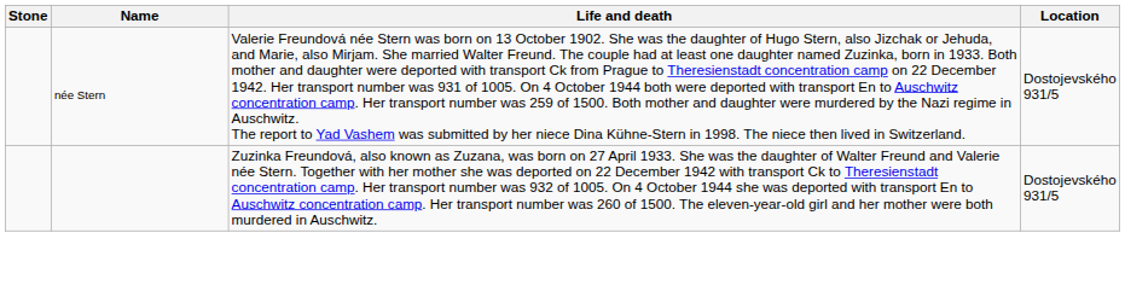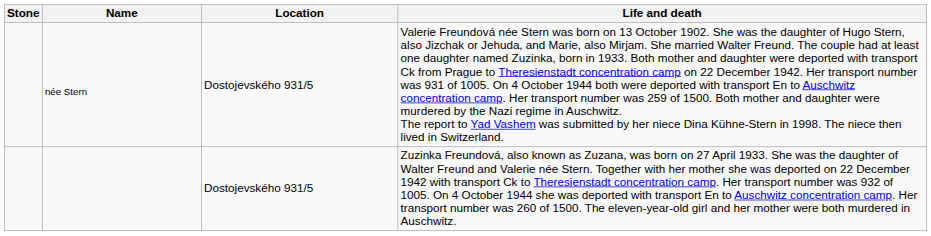columns swapped: Location <-> Life and death
